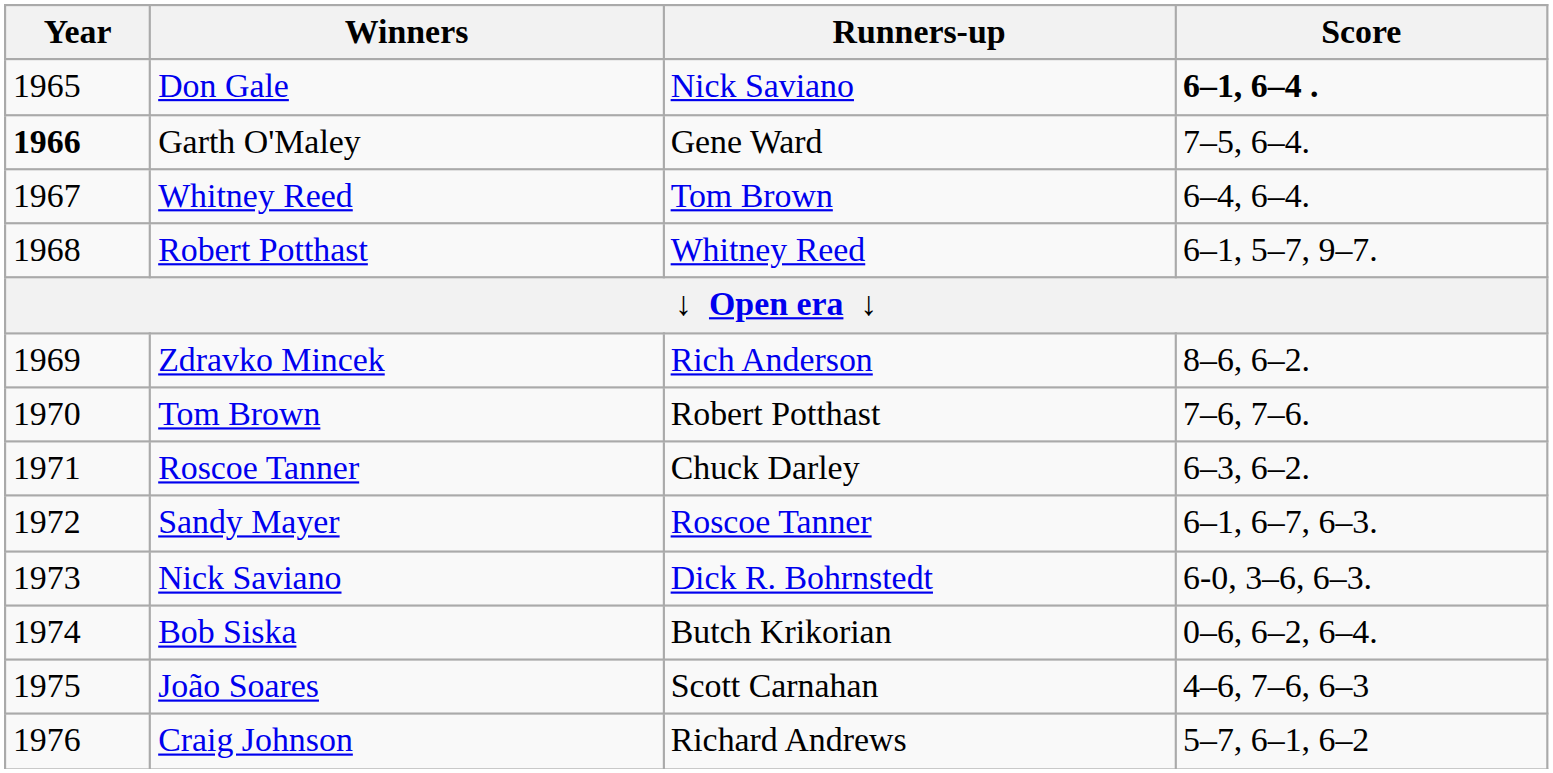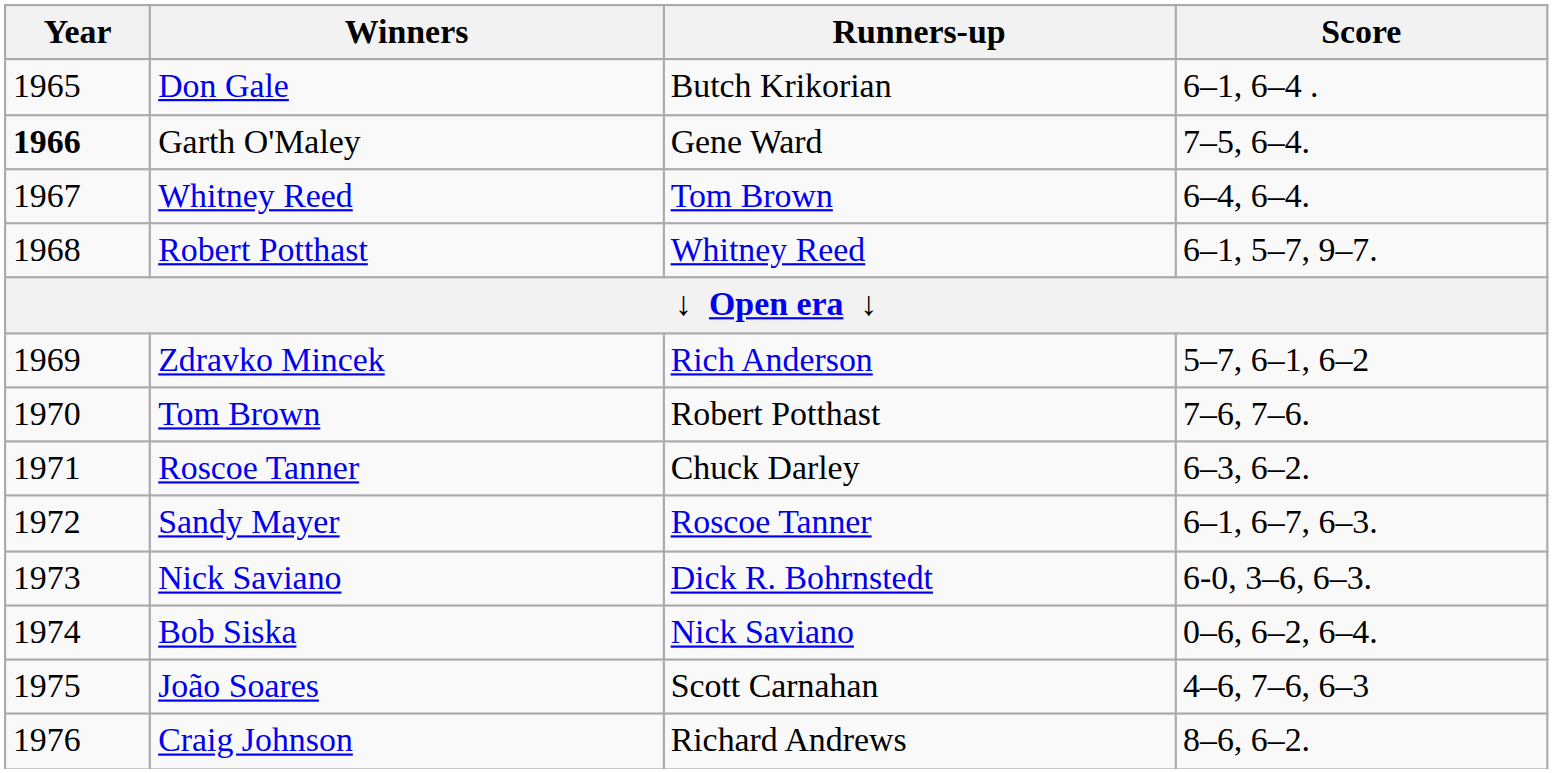Don Gale | Runners-up: Nick Saviano -> Butch Krikorian
Don Gale | Score: bold -> normal
Zdravko Mincek | Score: 8–6, 6–2. -> 5–7, 6–1, 6–2
Bob Siska | Runners-up: Butch Krikorian -> Nick Saviano
Craig Johnson | Score: 5–7, 6–1, 6–2 -> 8–6, 6–2.
